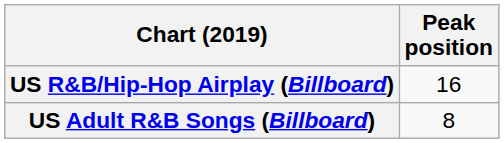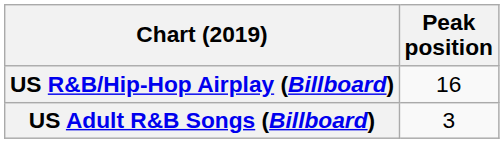US Adult R&B Songs (Billboard) | Peak position: 8 -> 3
